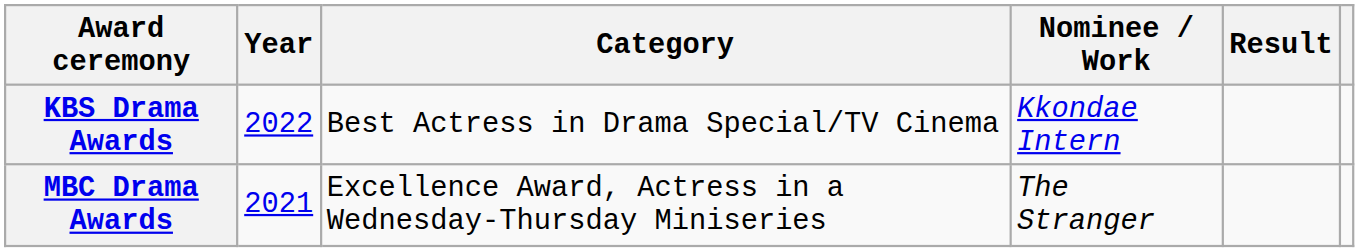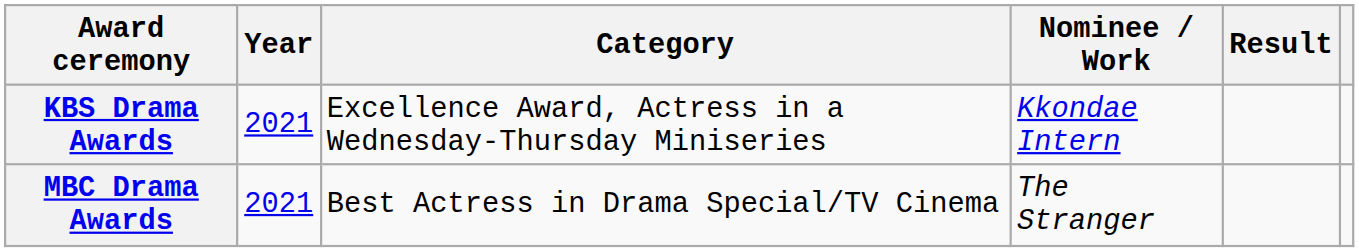KBS Drama Awards | Year: 2022 -> 2021
KBS Drama Awards | Category: Best Actress in Drama Special/TV Cinema -> Excellence Award, Actress in a Wednesday-Thursday Miniseries
MBC Drama Awards | Category: Excellence Award, Actress in a Wednesday-Thursday Miniseries -> Best Actress in Drama Special/TV Cinema
